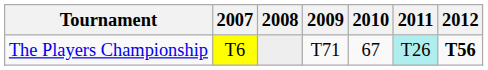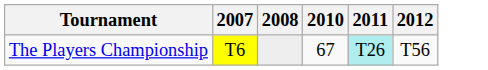- column: 2009 | T71
The Players Championship | 2012: bold -> normal
